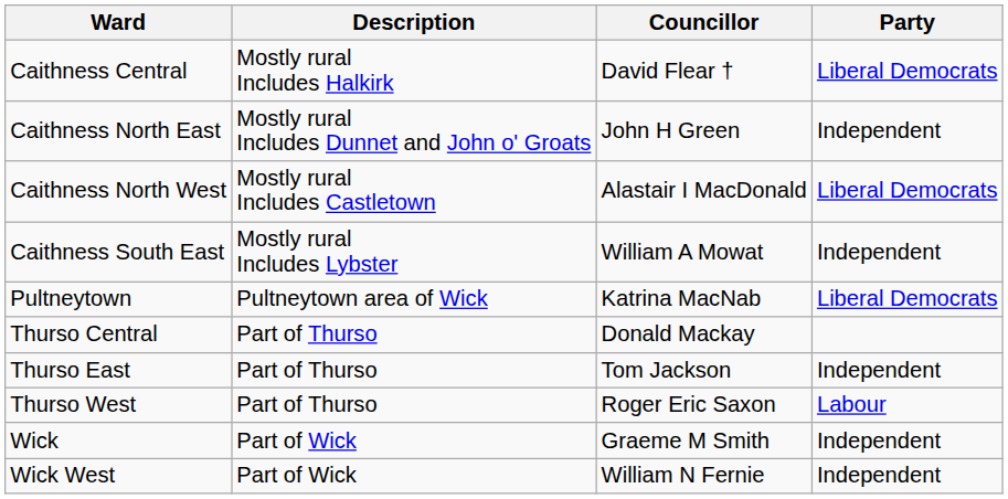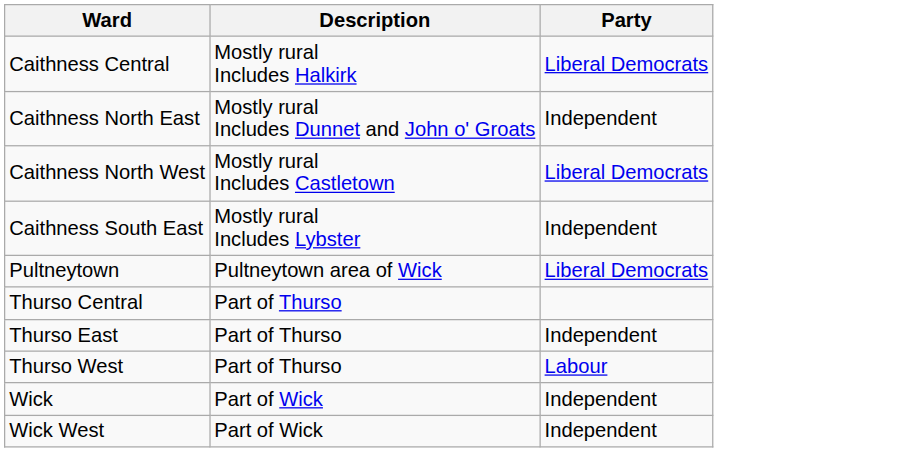- column: Councillor | David Flear † | John H Green | Alastair I MacDonald | William A Mowat | Katrina MacNab | Donald Mackay | Tom Jackson | Roger Eric Saxon | Graeme M Smith | William N Fernie
